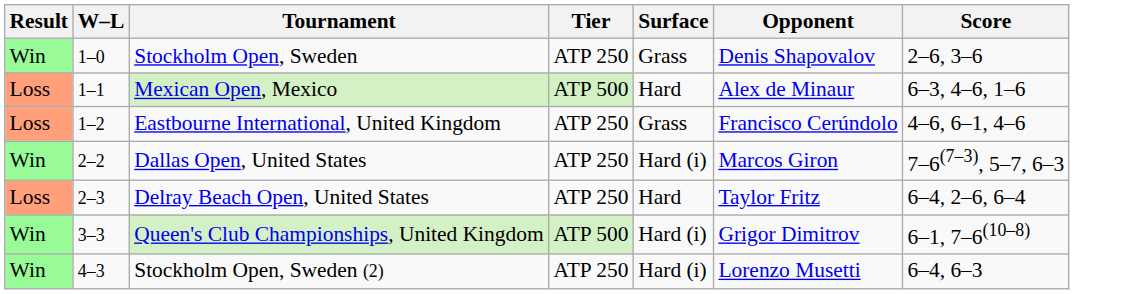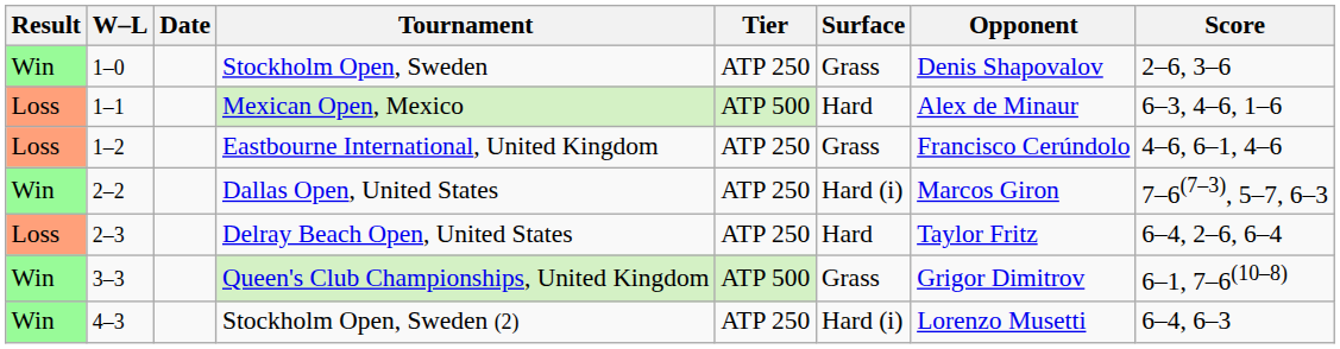+ column: Date
Queen's Club Championships, United Kingdom | Surface: Hard (i) -> Grass
